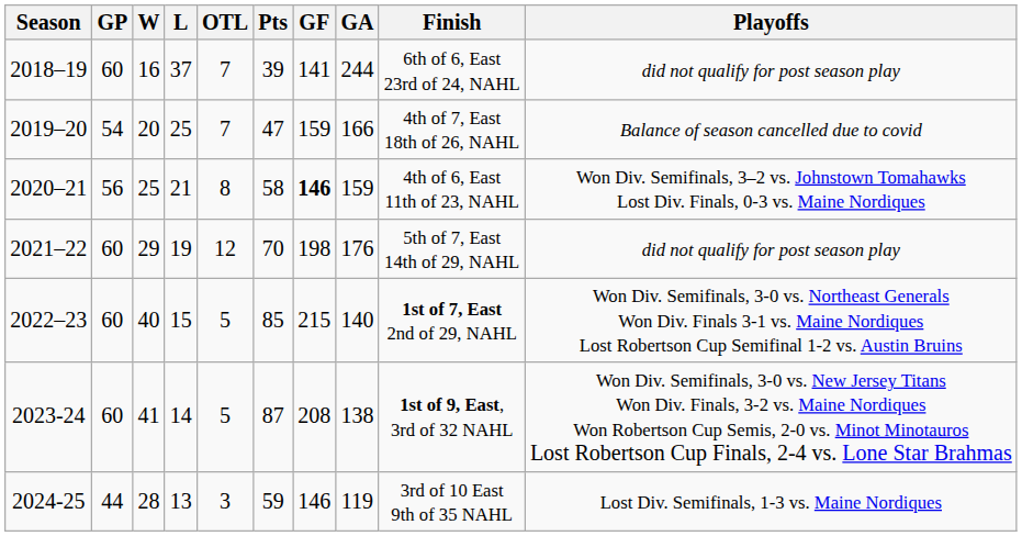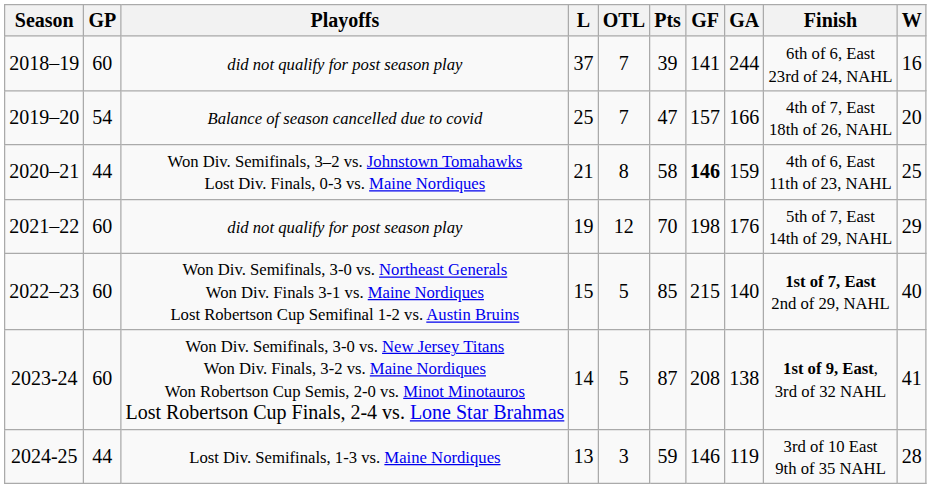columns swapped: W <-> Playoffs
2019–20 | GF: 159 -> 157
2020–21 | GP: 56 -> 44
